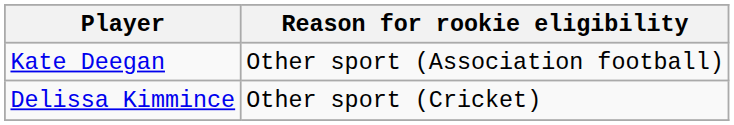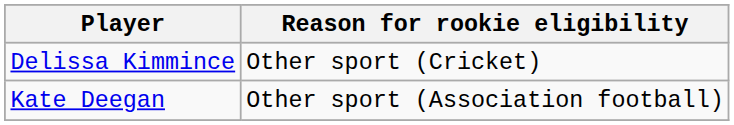rows swapped: Kate Deegan <-> Delissa Kimmince
